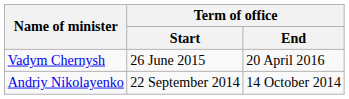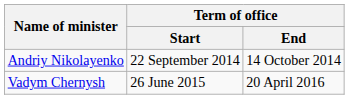rows swapped: Andriy Nikolayenko <-> Vadym Chernysh
